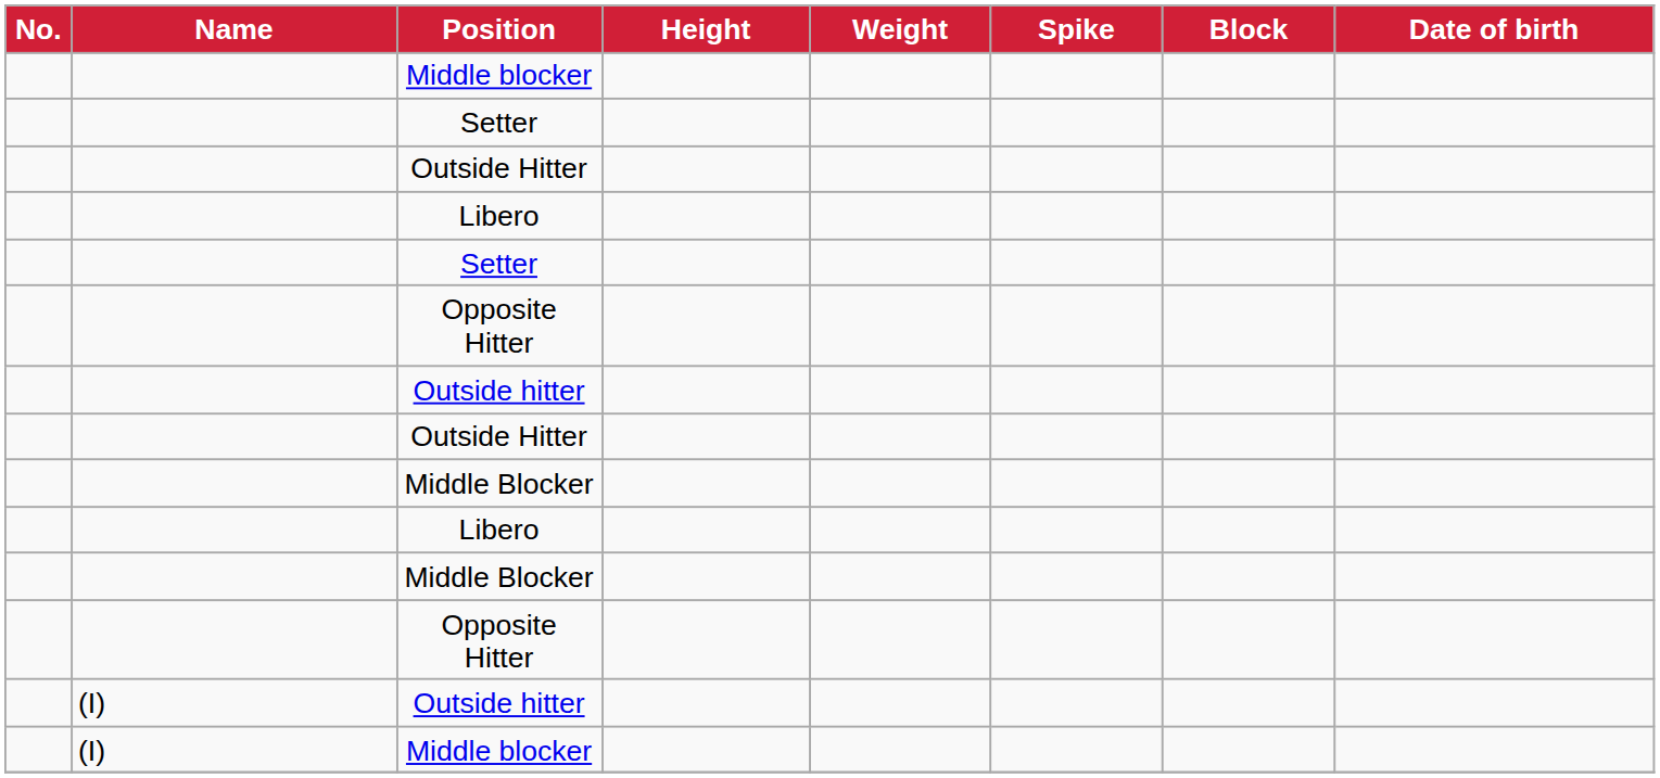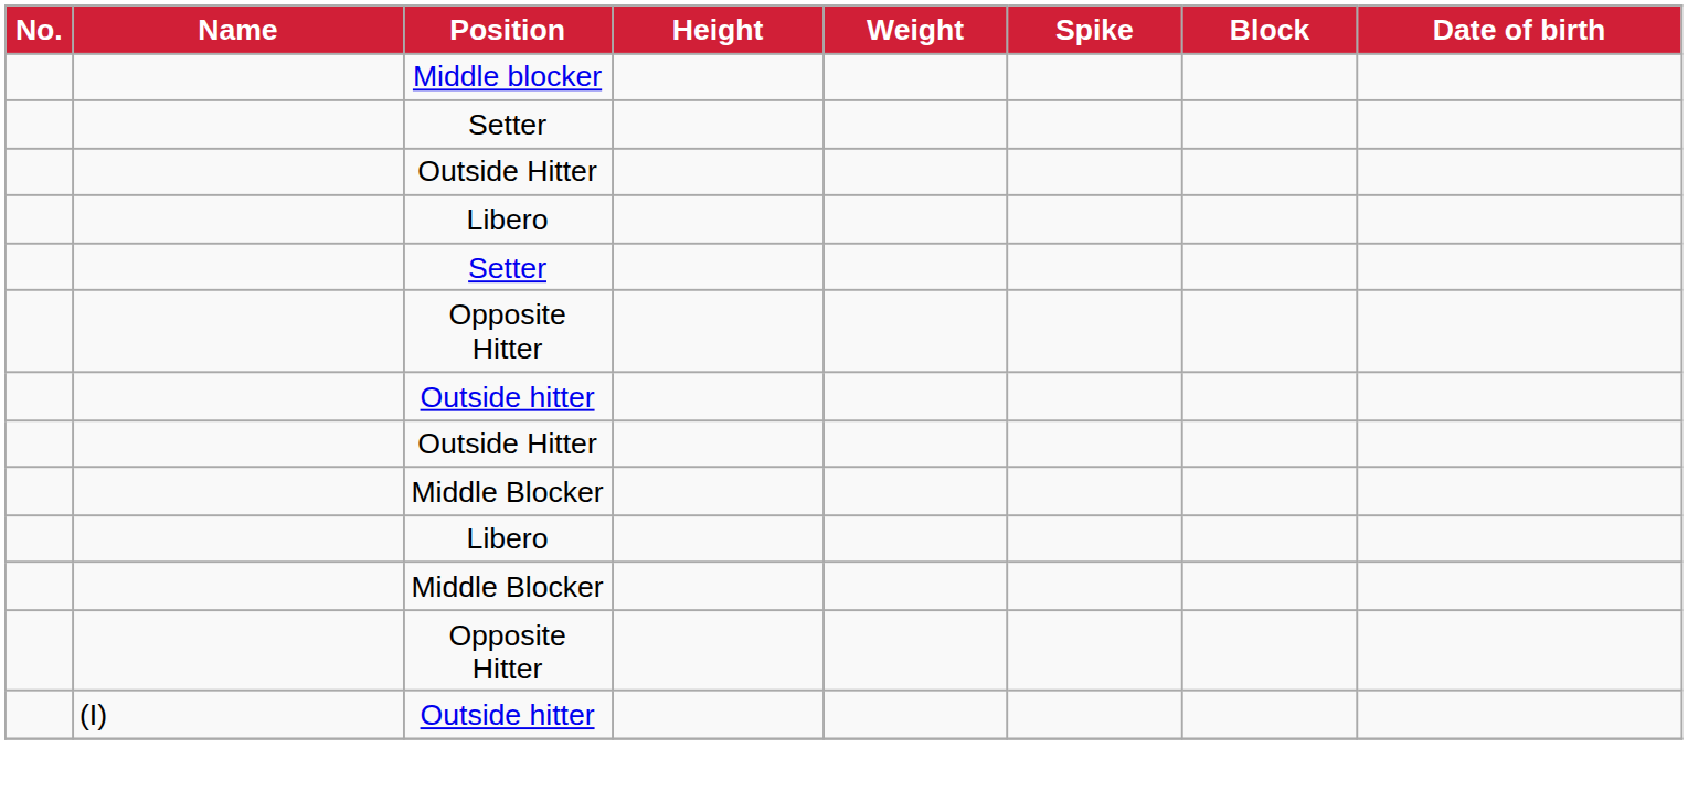- row: (I) | Middle blocker
